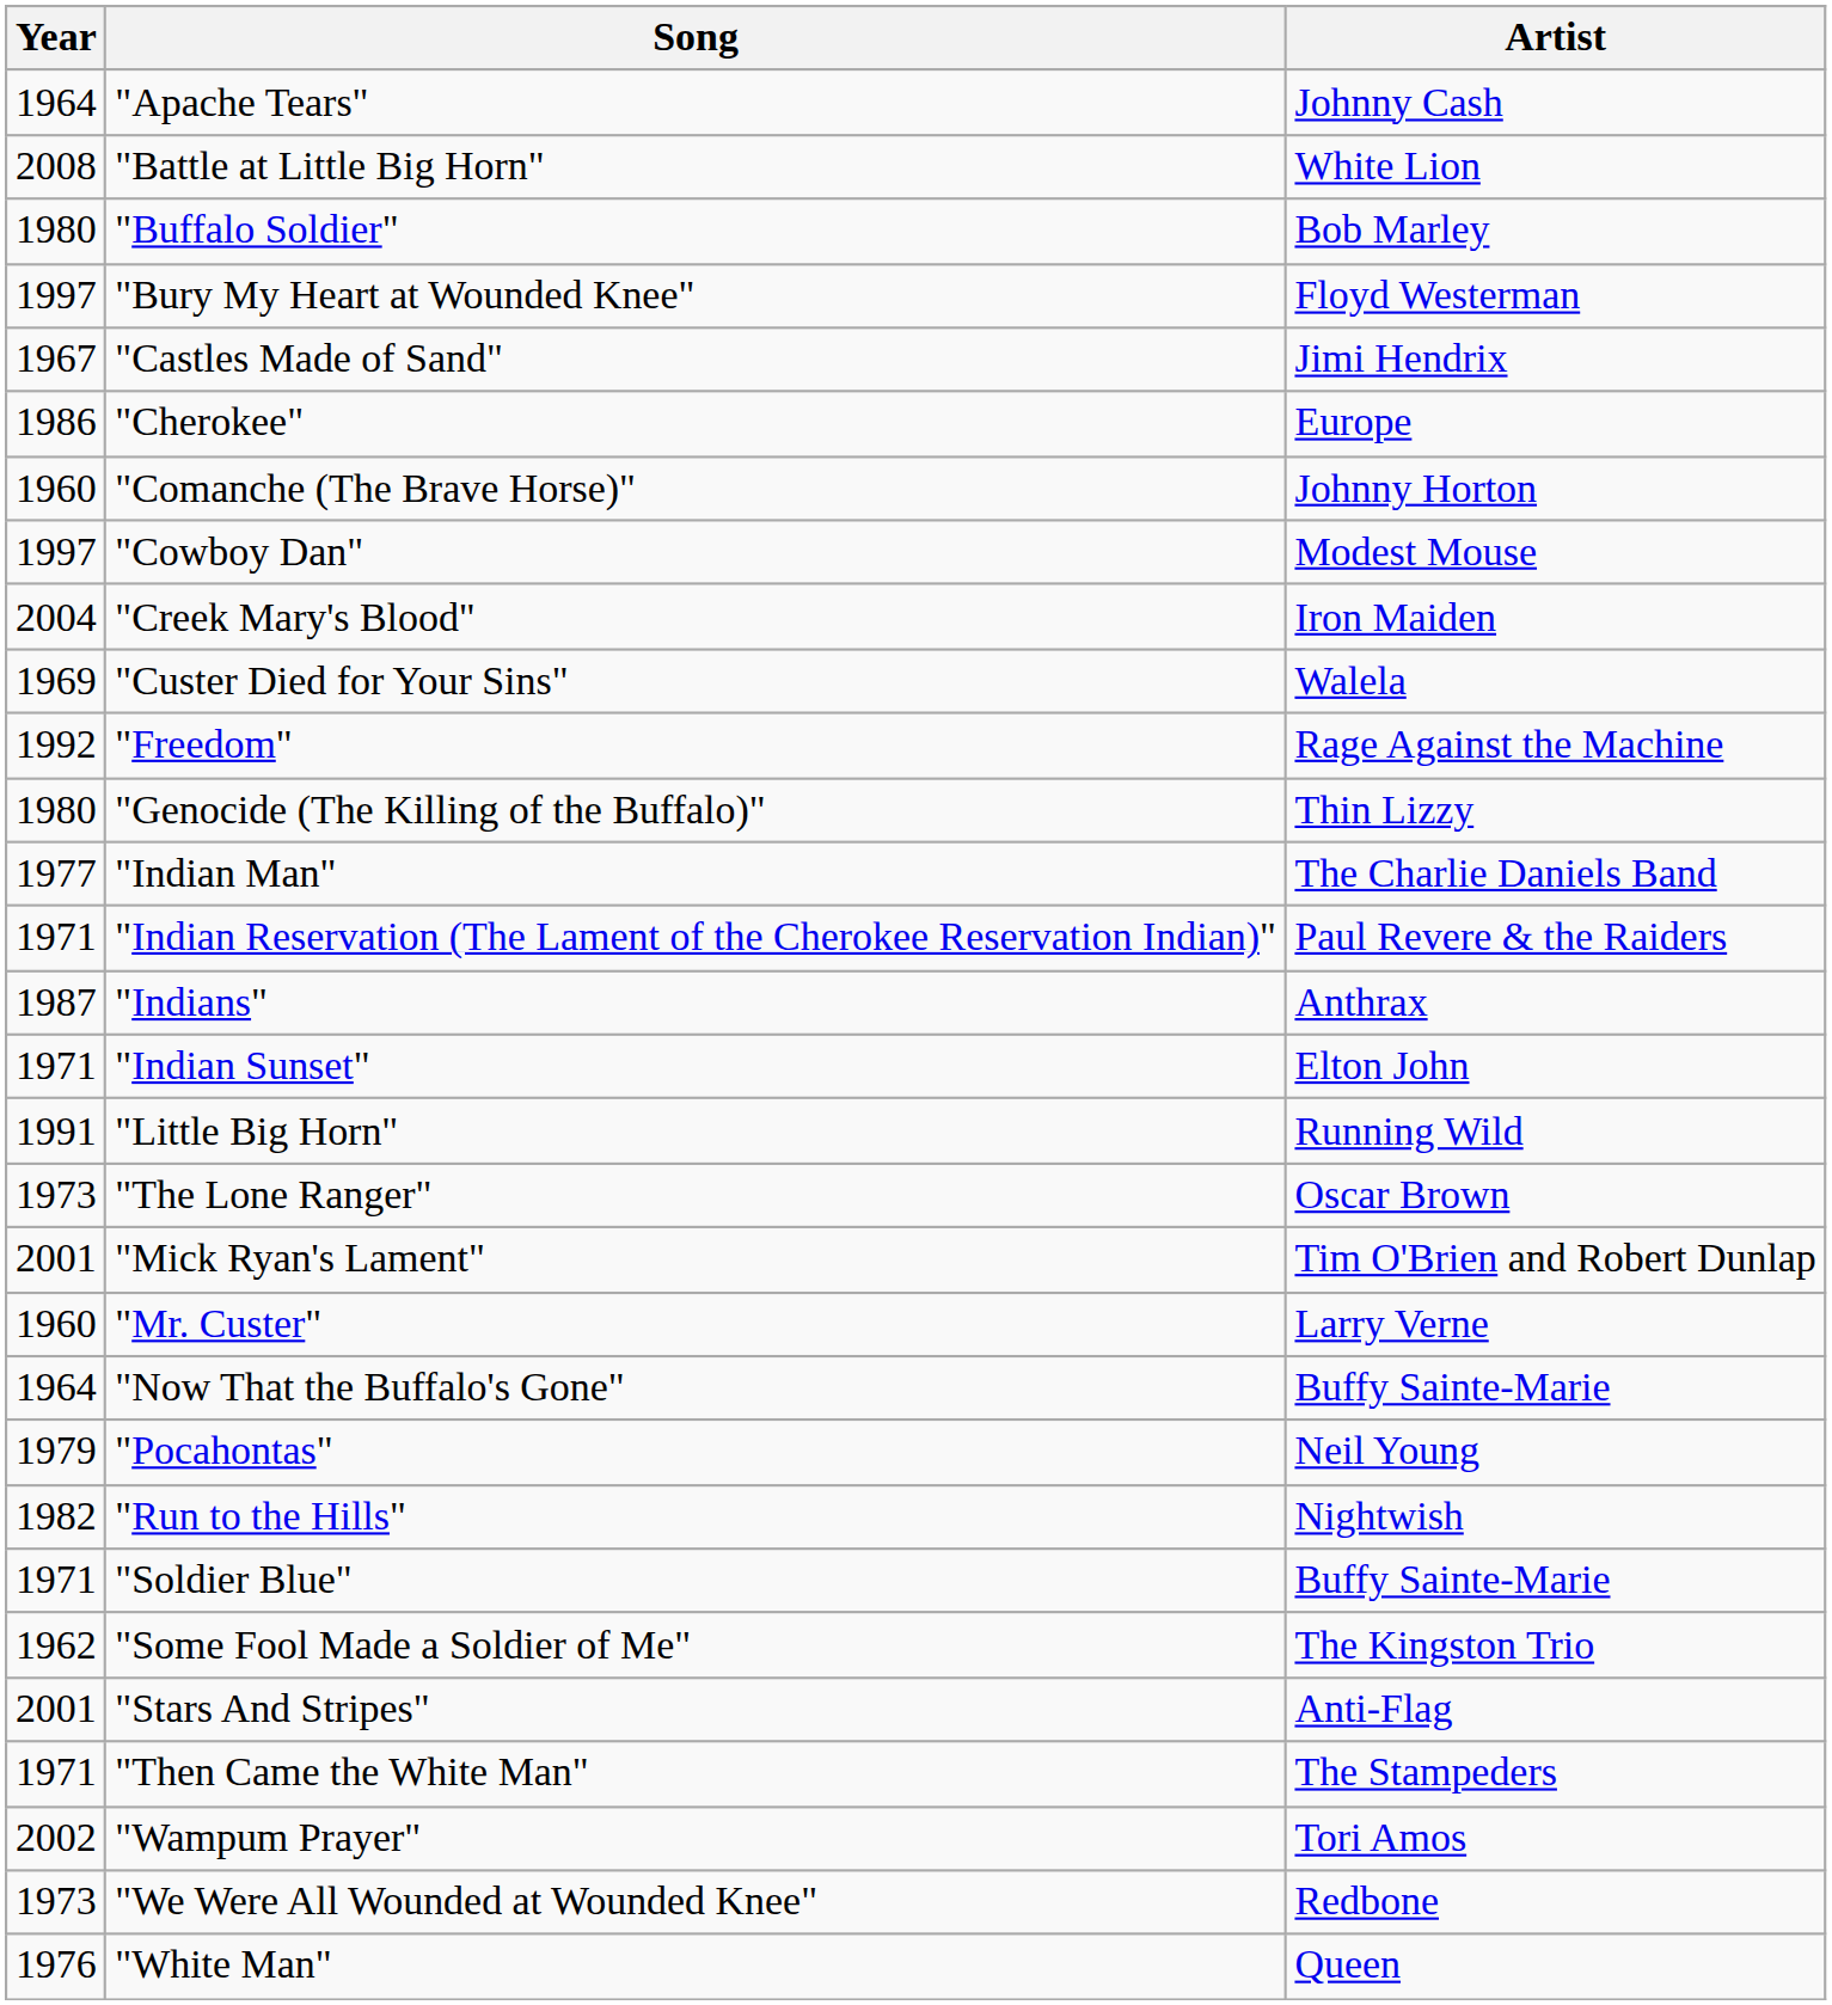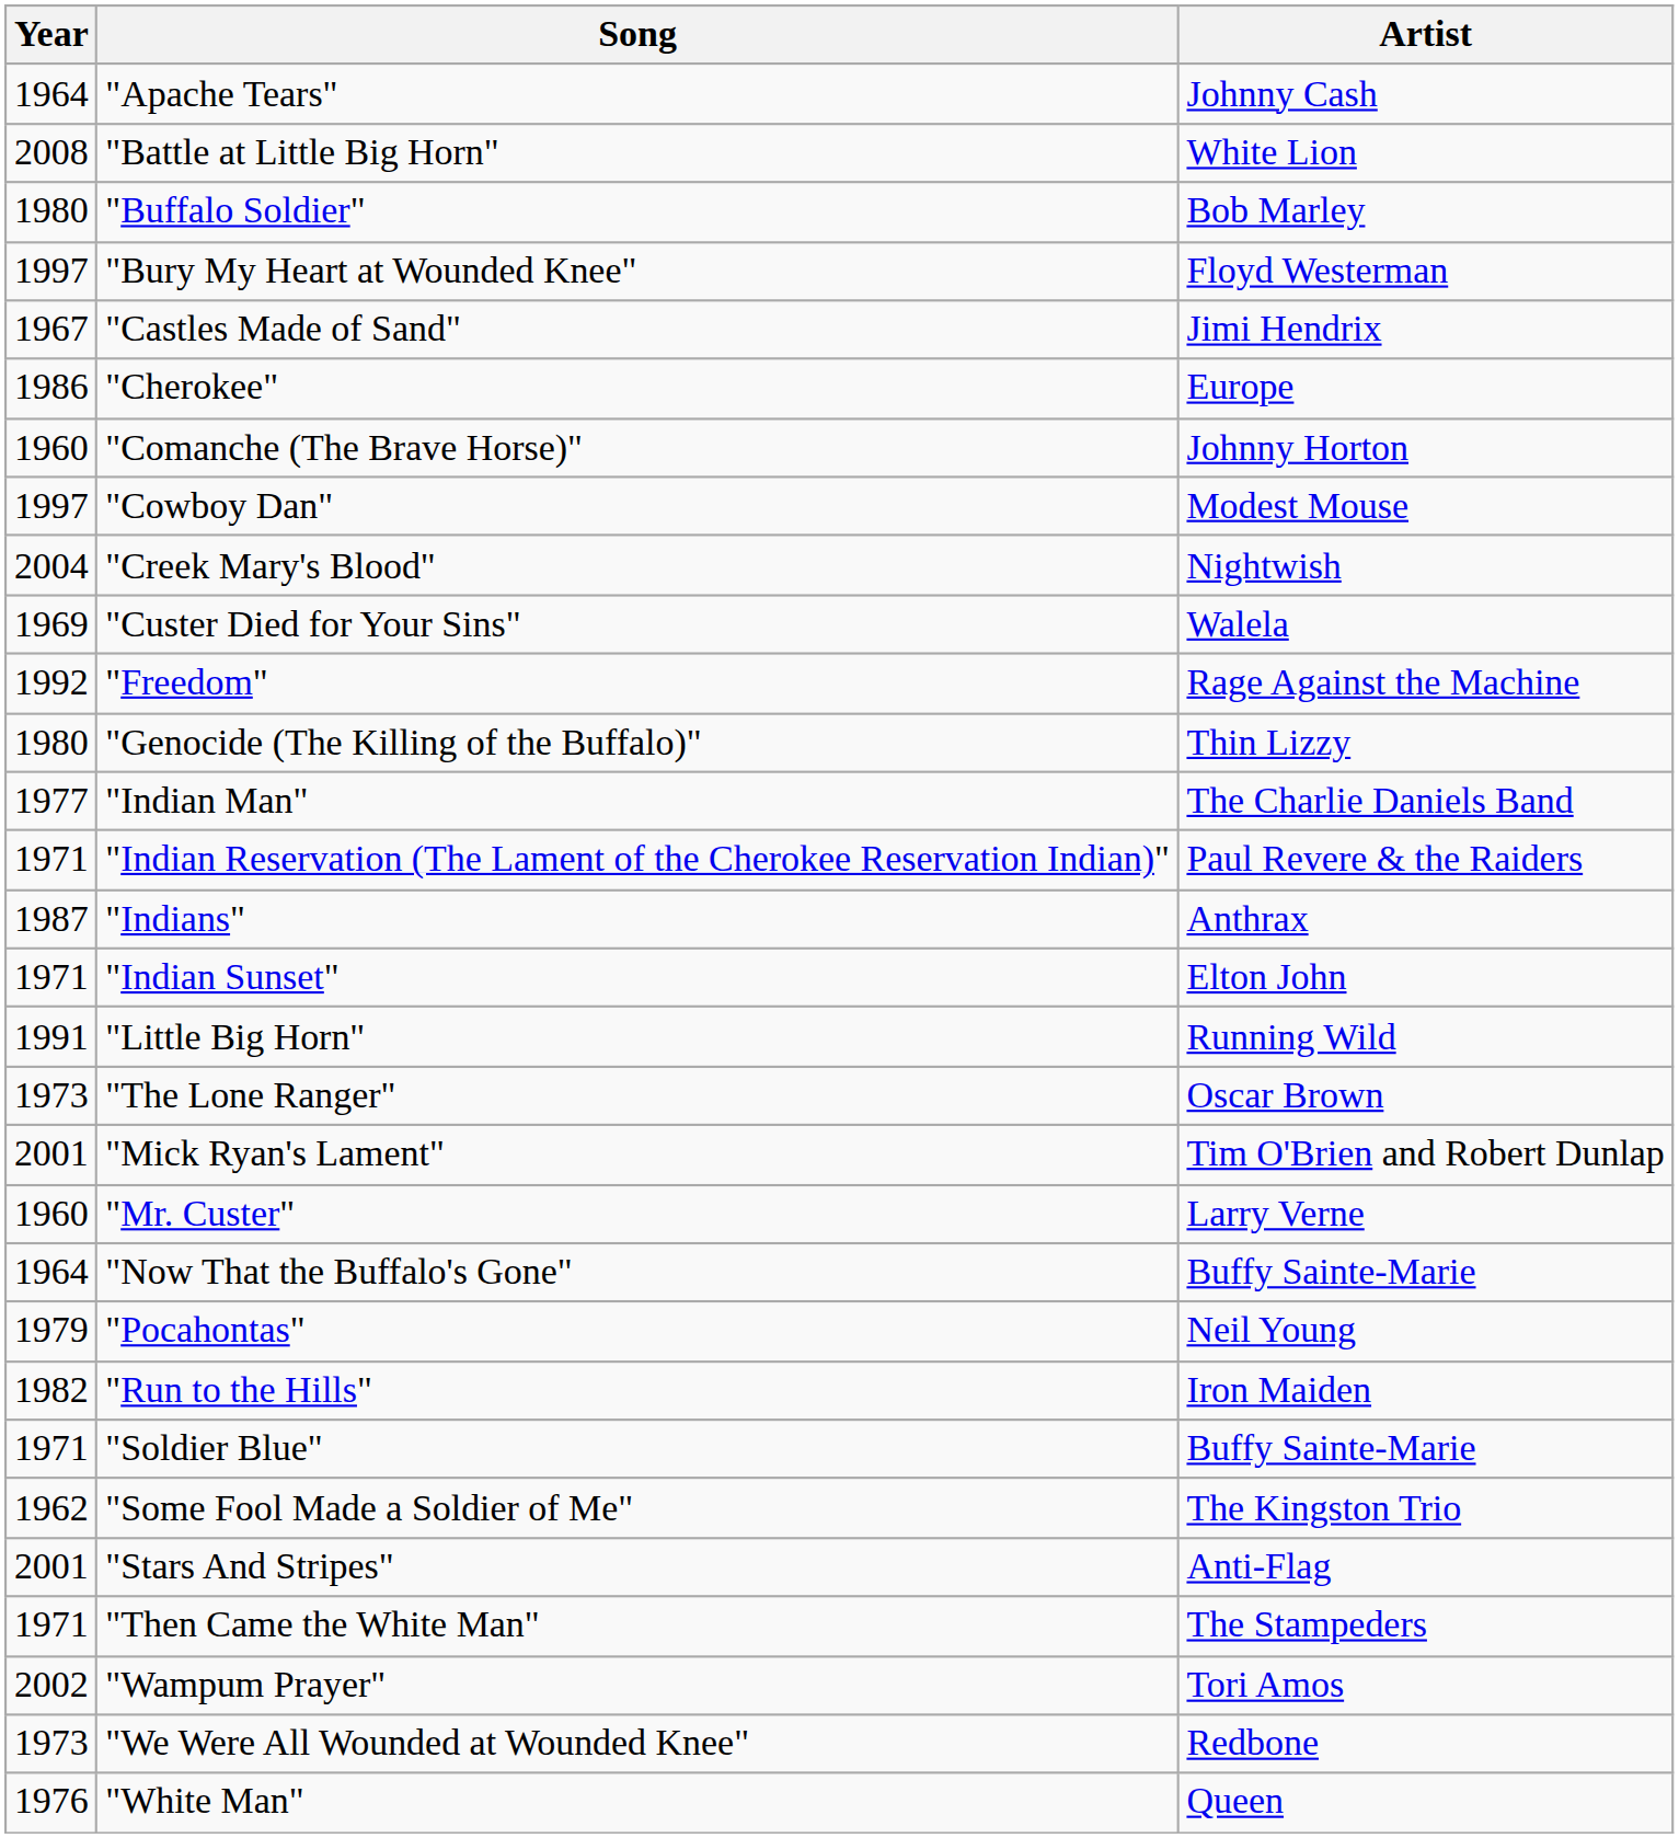"Creek Mary's Blood" | Artist: Iron Maiden -> Nightwish
"Run to the Hills" | Artist: Nightwish -> Iron Maiden
